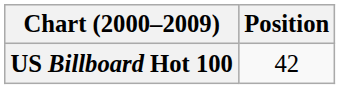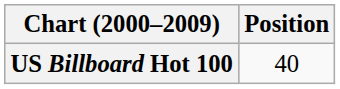US Billboard Hot 100 | Position: 42 -> 40
